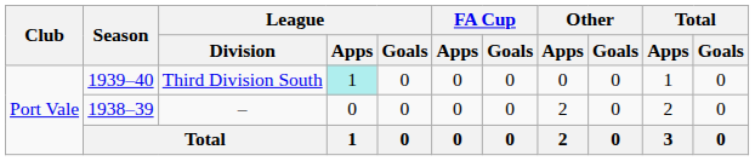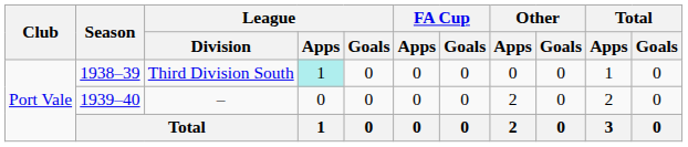Third Division South | Season: 1939–40 -> 1938–39
– | Season: 1938–39 -> 1939–40
